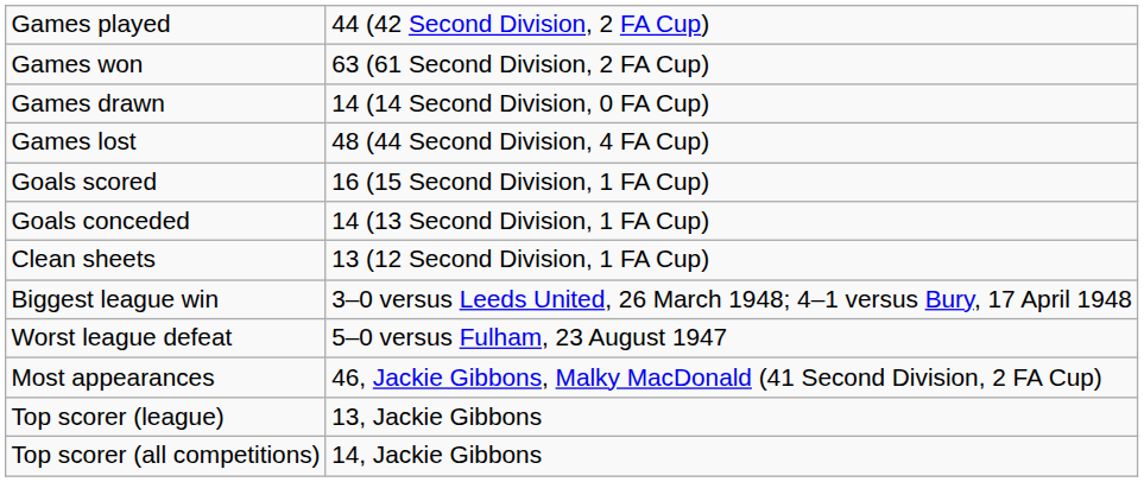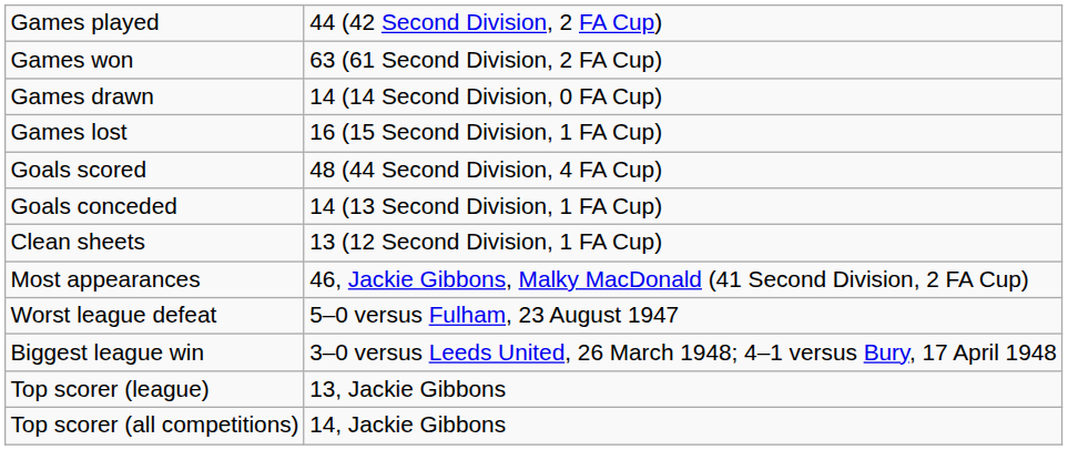Games lost | column 2: 48 (44 Second Division, 4 FA Cup) -> 16 (15 Second Division, 1 FA Cup)
Goals scored | column 2: 16 (15 Second Division, 1 FA Cup) -> 48 (44 Second Division, 4 FA Cup)
rows swapped: Biggest league win <-> Most appearances
